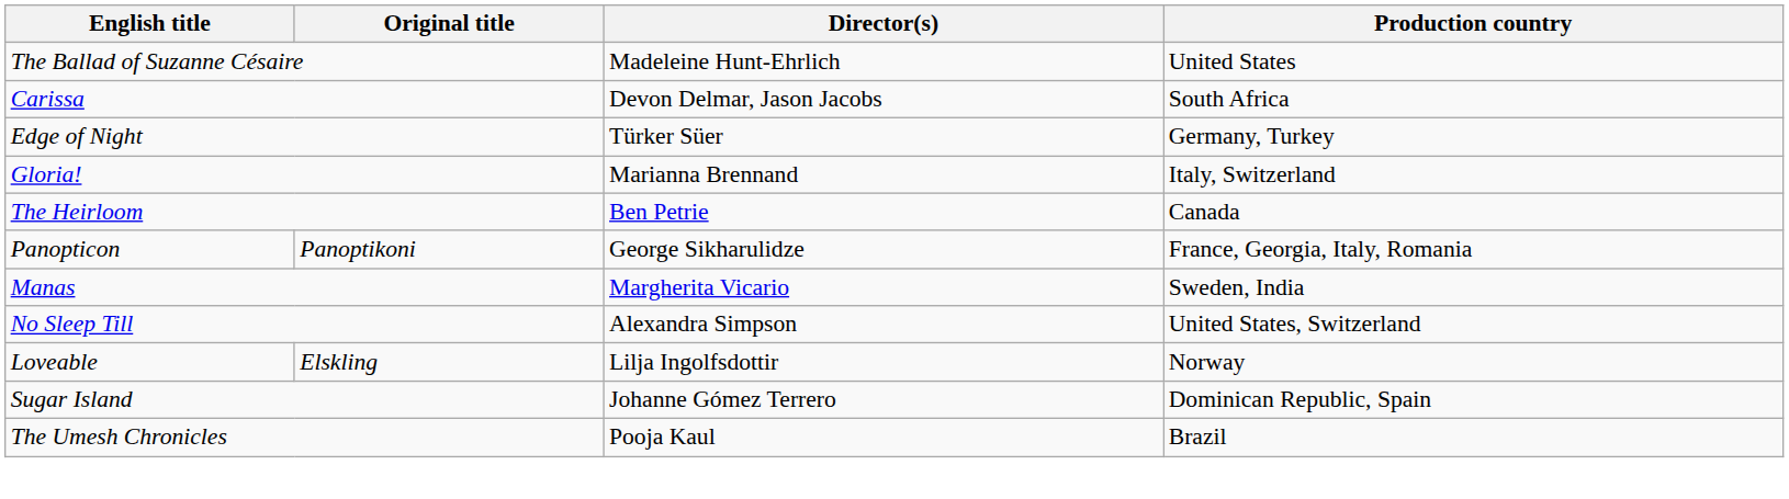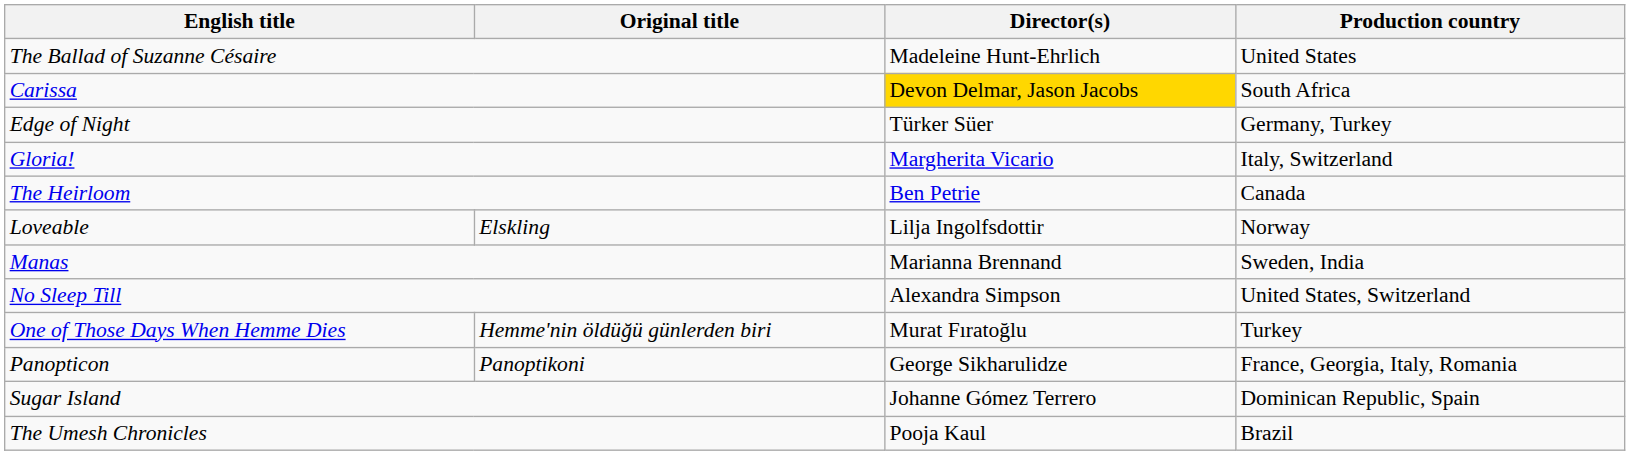Carissa | Director(s): no background -> gold background
Gloria! | Director(s): Marianna Brennand -> Margherita Vicario
rows swapped: Loveable <-> Panopticon
Manas | Director(s): Margherita Vicario -> Marianna Brennand
+ row: One of Those Days When Hemme Dies | Hemme'nin öldüğü günlerden biri | Murat Fıratoğlu | Turkey
